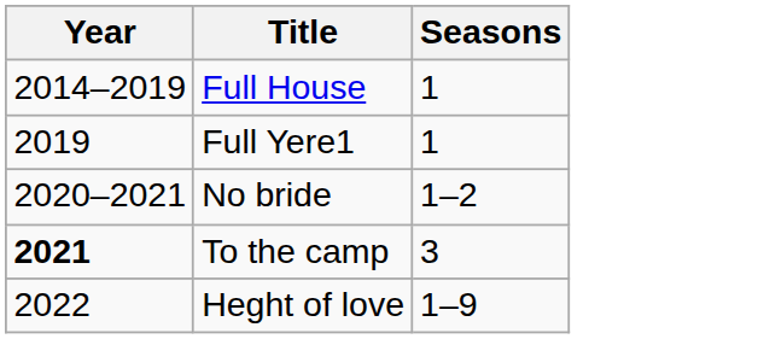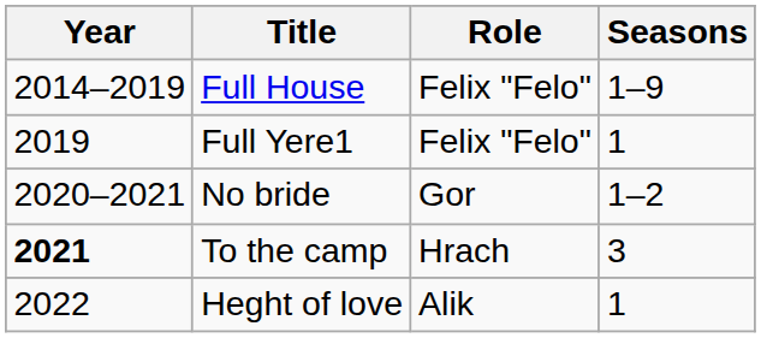+ column: Role | Felix "Felo" | Felix "Felo" | Gor | Hrach | Alik
Full House | Seasons: 1 -> 1–9
Heght of love | Seasons: 1–9 -> 1
